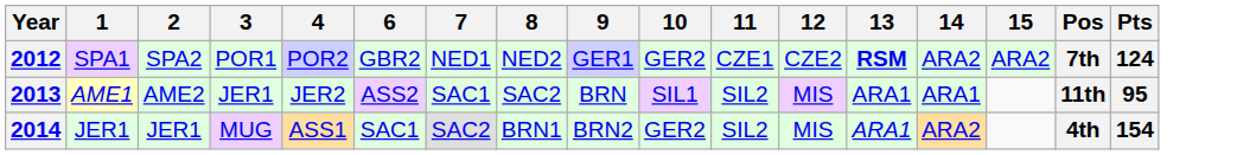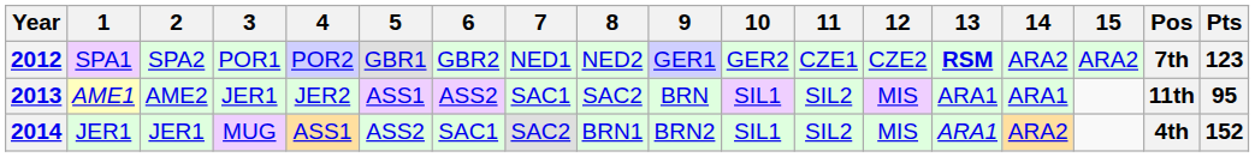+ column: 5 | GBR1 | ASS1 | ASS2
2012 | Pts: 124 -> 123
2014 | 10: GER2 -> SIL1
2014 | Pts: 154 -> 152
